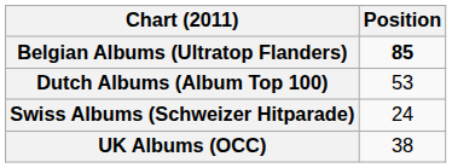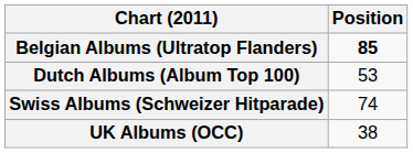Swiss Albums (Schweizer Hitparade) | Position: 24 -> 74
